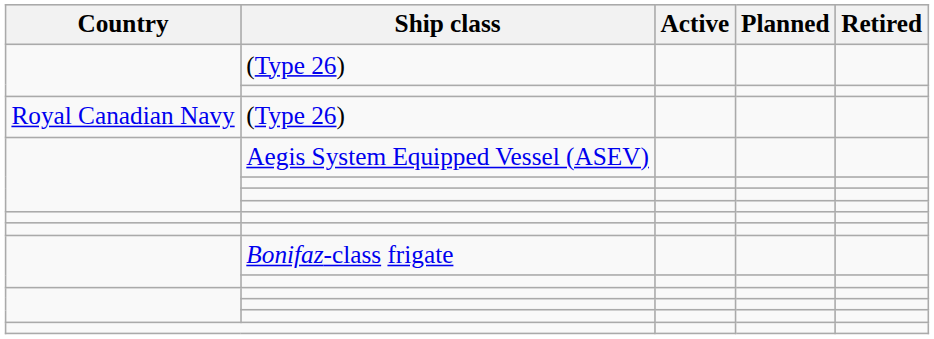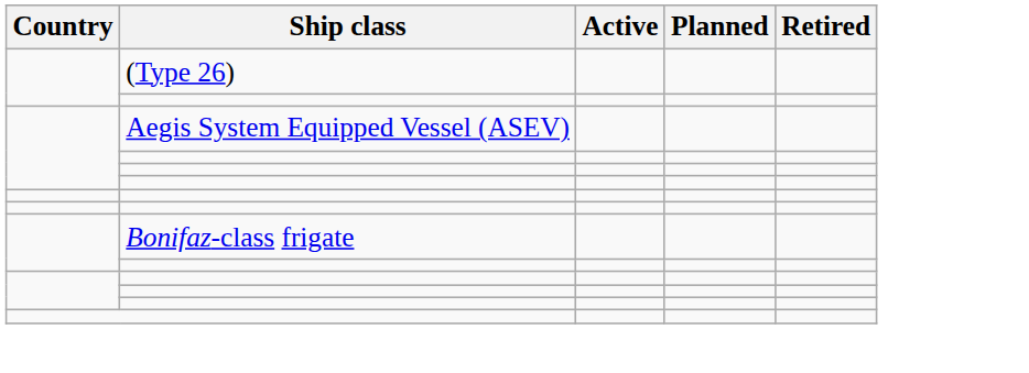- row: Royal Canadian Navy | (Type 26)
